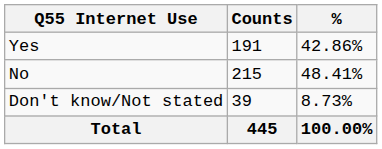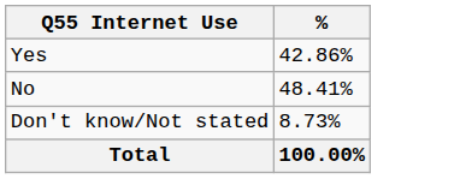- column: Counts | 191 | 215 | 39 | 445
